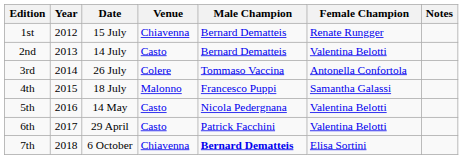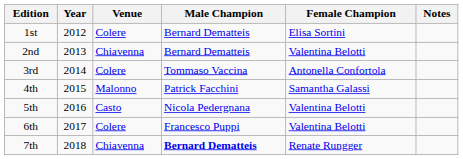- column: Date | 15 July | 14 July | 26 July | 18 July | 14 May | 29 April | 6 October
1st | Venue: Chiavenna -> Colere
1st | Female Champion: Renate Rungger -> Elisa Sortini
2nd | Venue: Casto -> Chiavenna
4th | Male Champion: Francesco Puppi -> Patrick Facchini
6th | Venue: Casto -> Colere
6th | Male Champion: Patrick Facchini -> Francesco Puppi
7th | Female Champion: Elisa Sortini -> Renate Rungger
